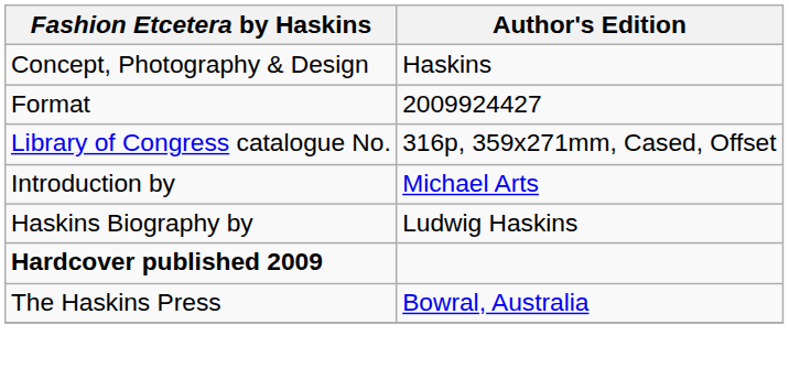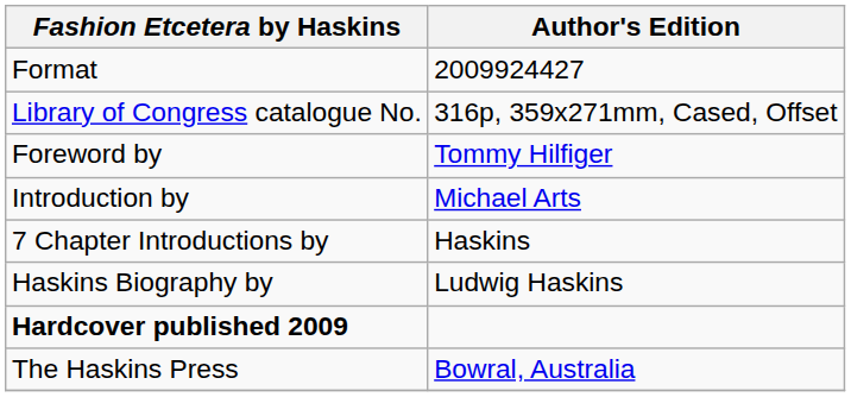- row: Concept, Photography & Design | Haskins
+ row: Foreword by | Tommy Hilfiger
+ row: 7 Chapter Introductions by | Haskins
